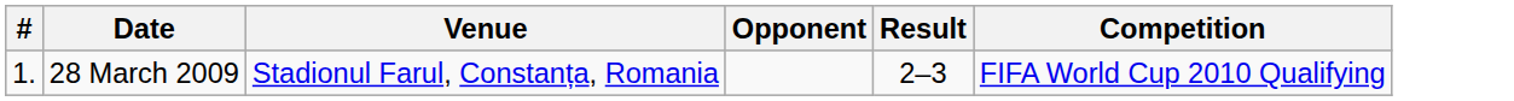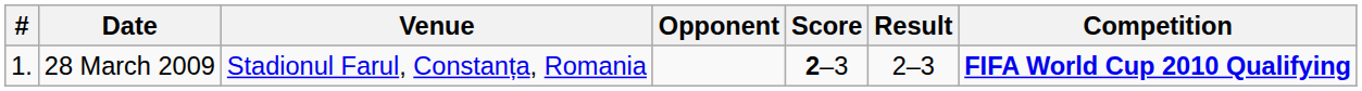+ column: Score | 2–3
28 March 2009 | Competition: normal -> bold
